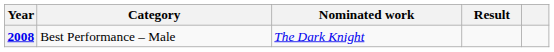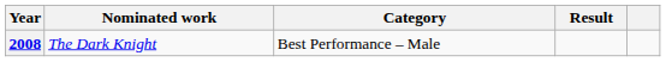columns swapped: Category <-> Nominated work
